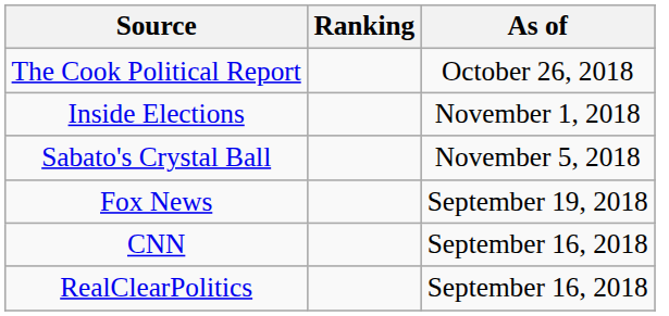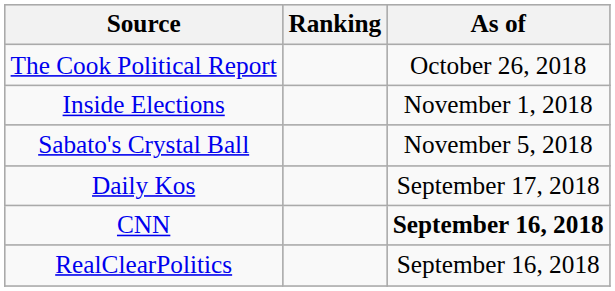+ row: Daily Kos | September 17, 2018
- row: Fox News | September 19, 2018
CNN | As of: normal -> bold
